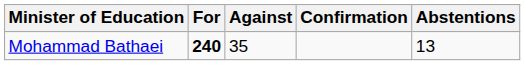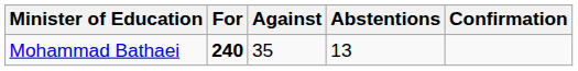columns swapped: Abstentions <-> Confirmation
